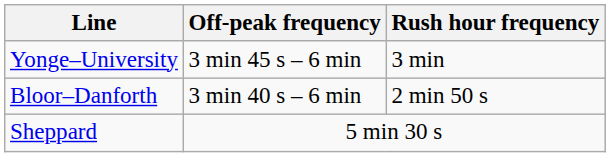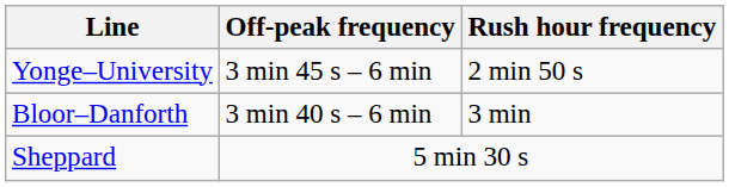Yonge–University | Rush hour frequency: 3 min -> 2 min 50 s
Bloor–Danforth | Rush hour frequency: 2 min 50 s -> 3 min
